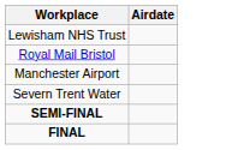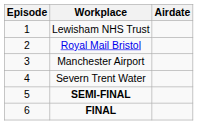+ column: Episode | 1 | 2 | 3 | 4 | 5 | 6
